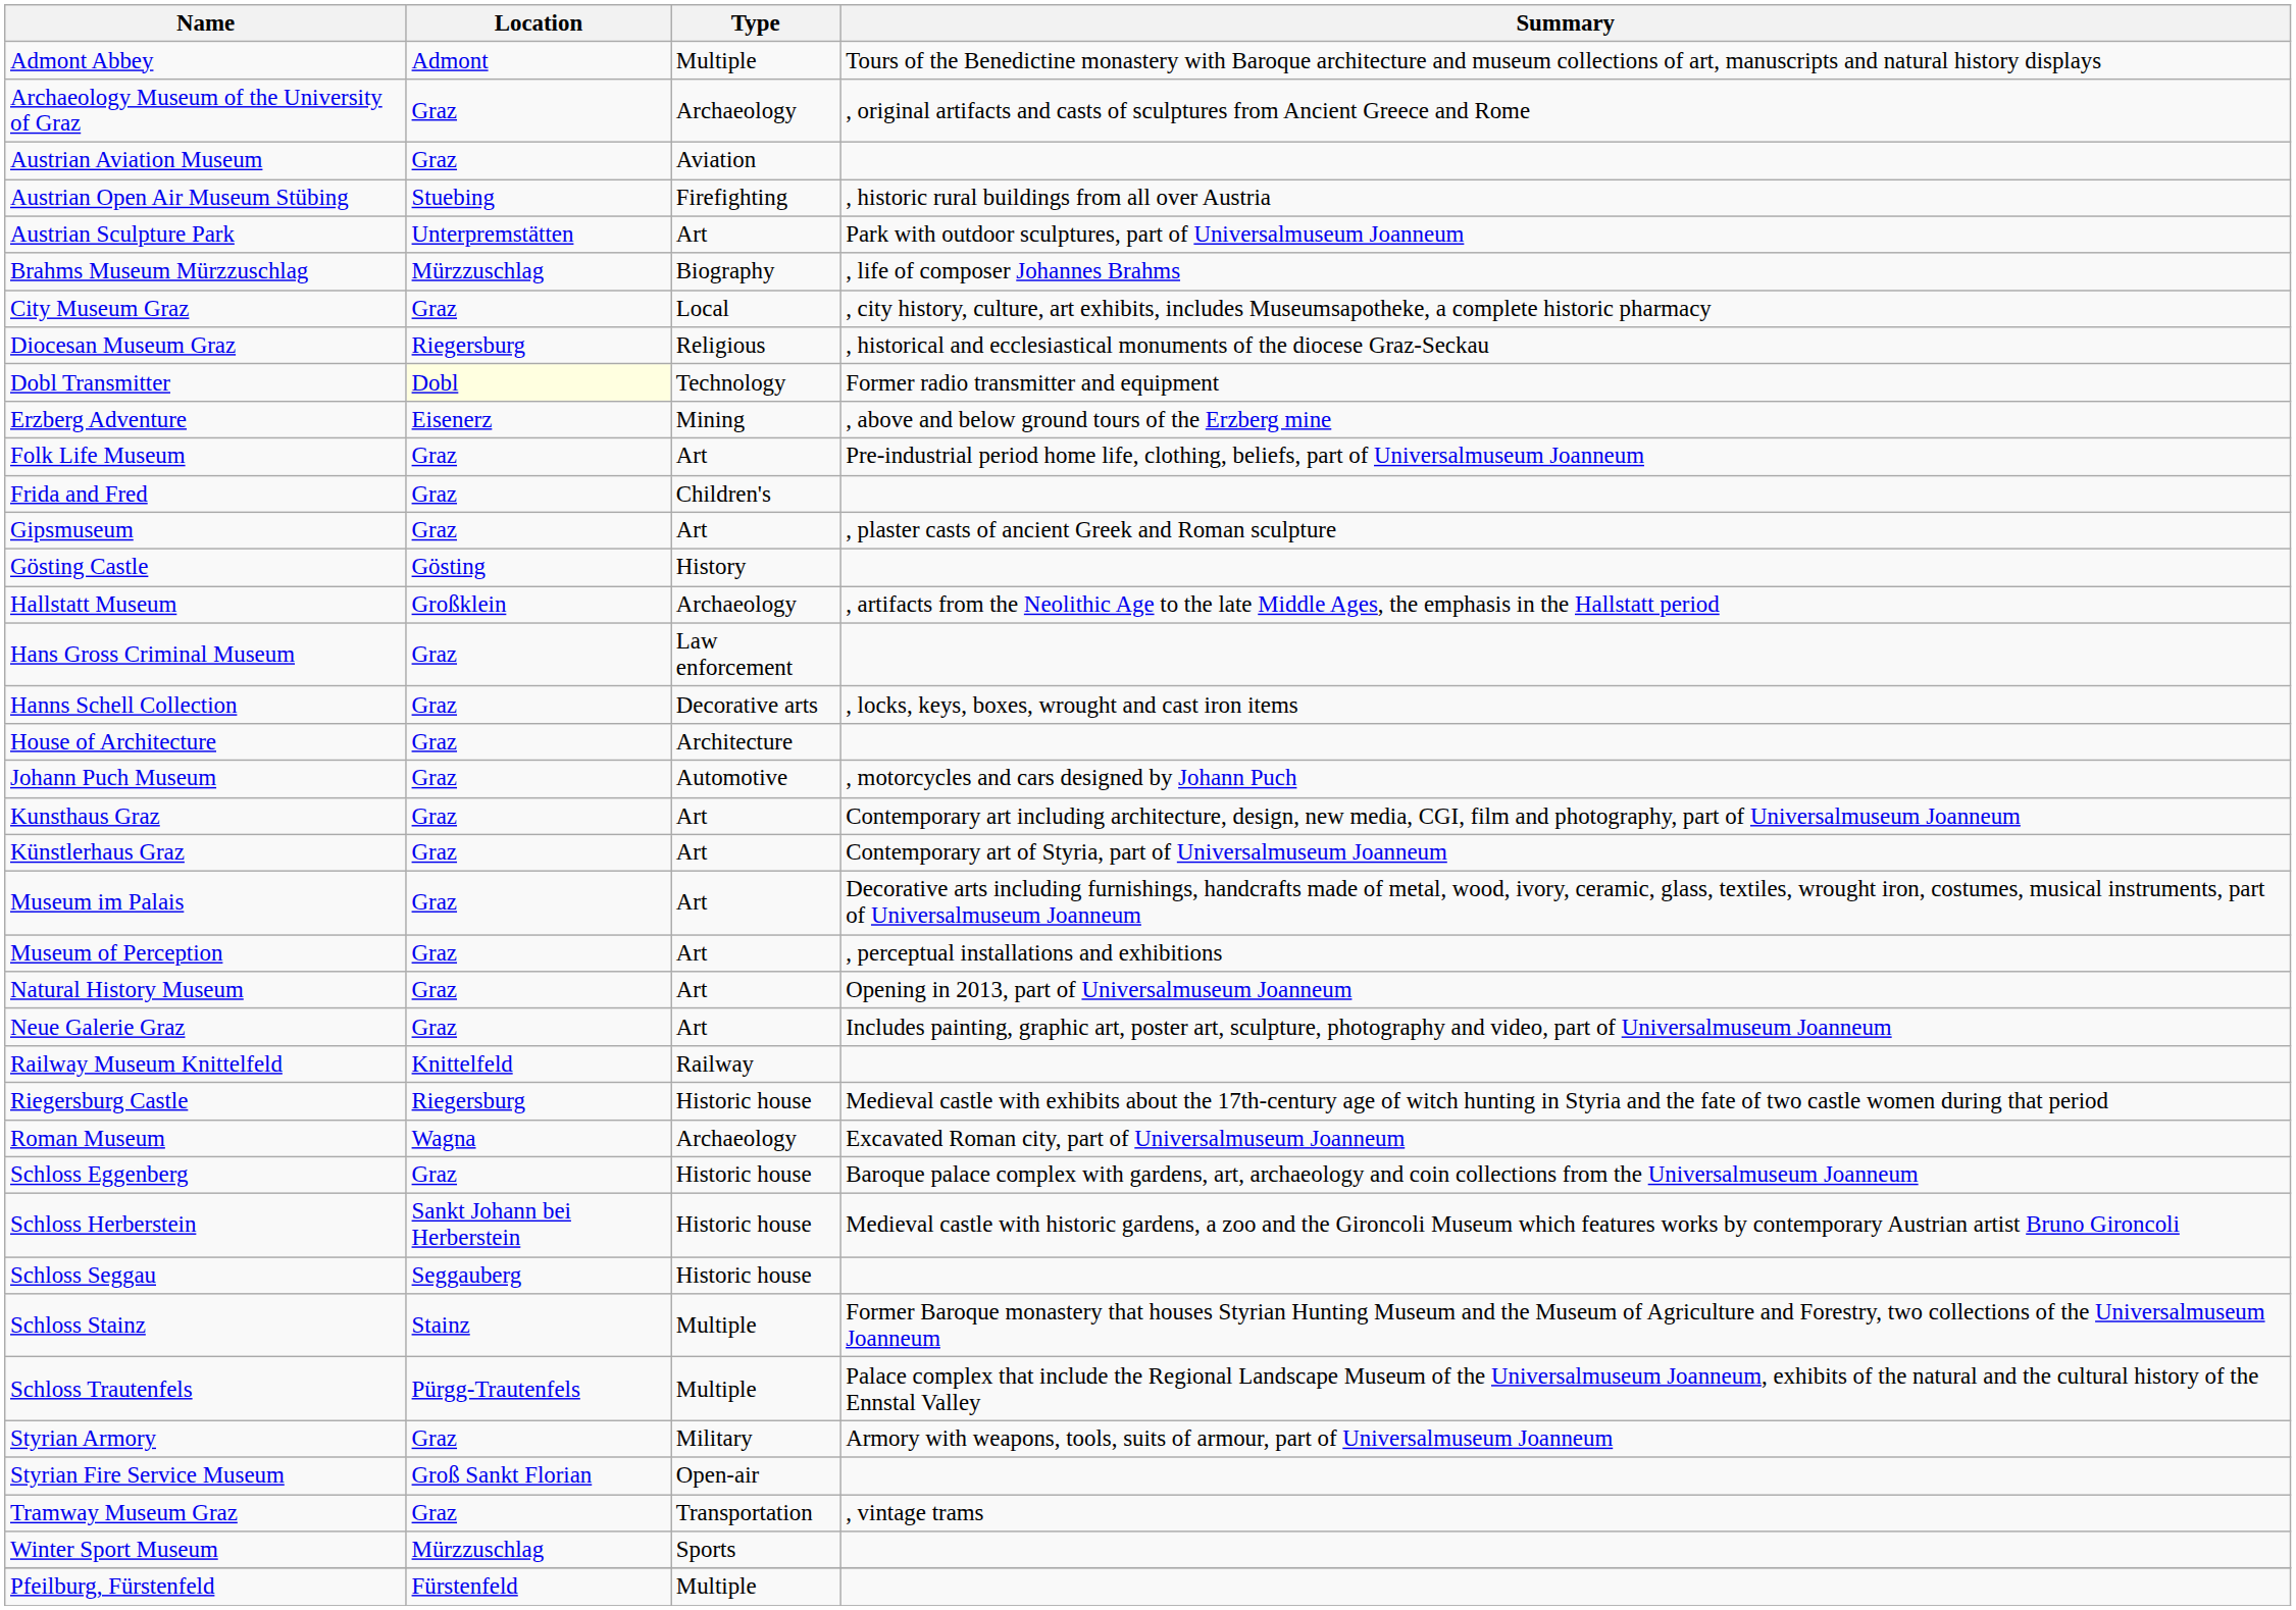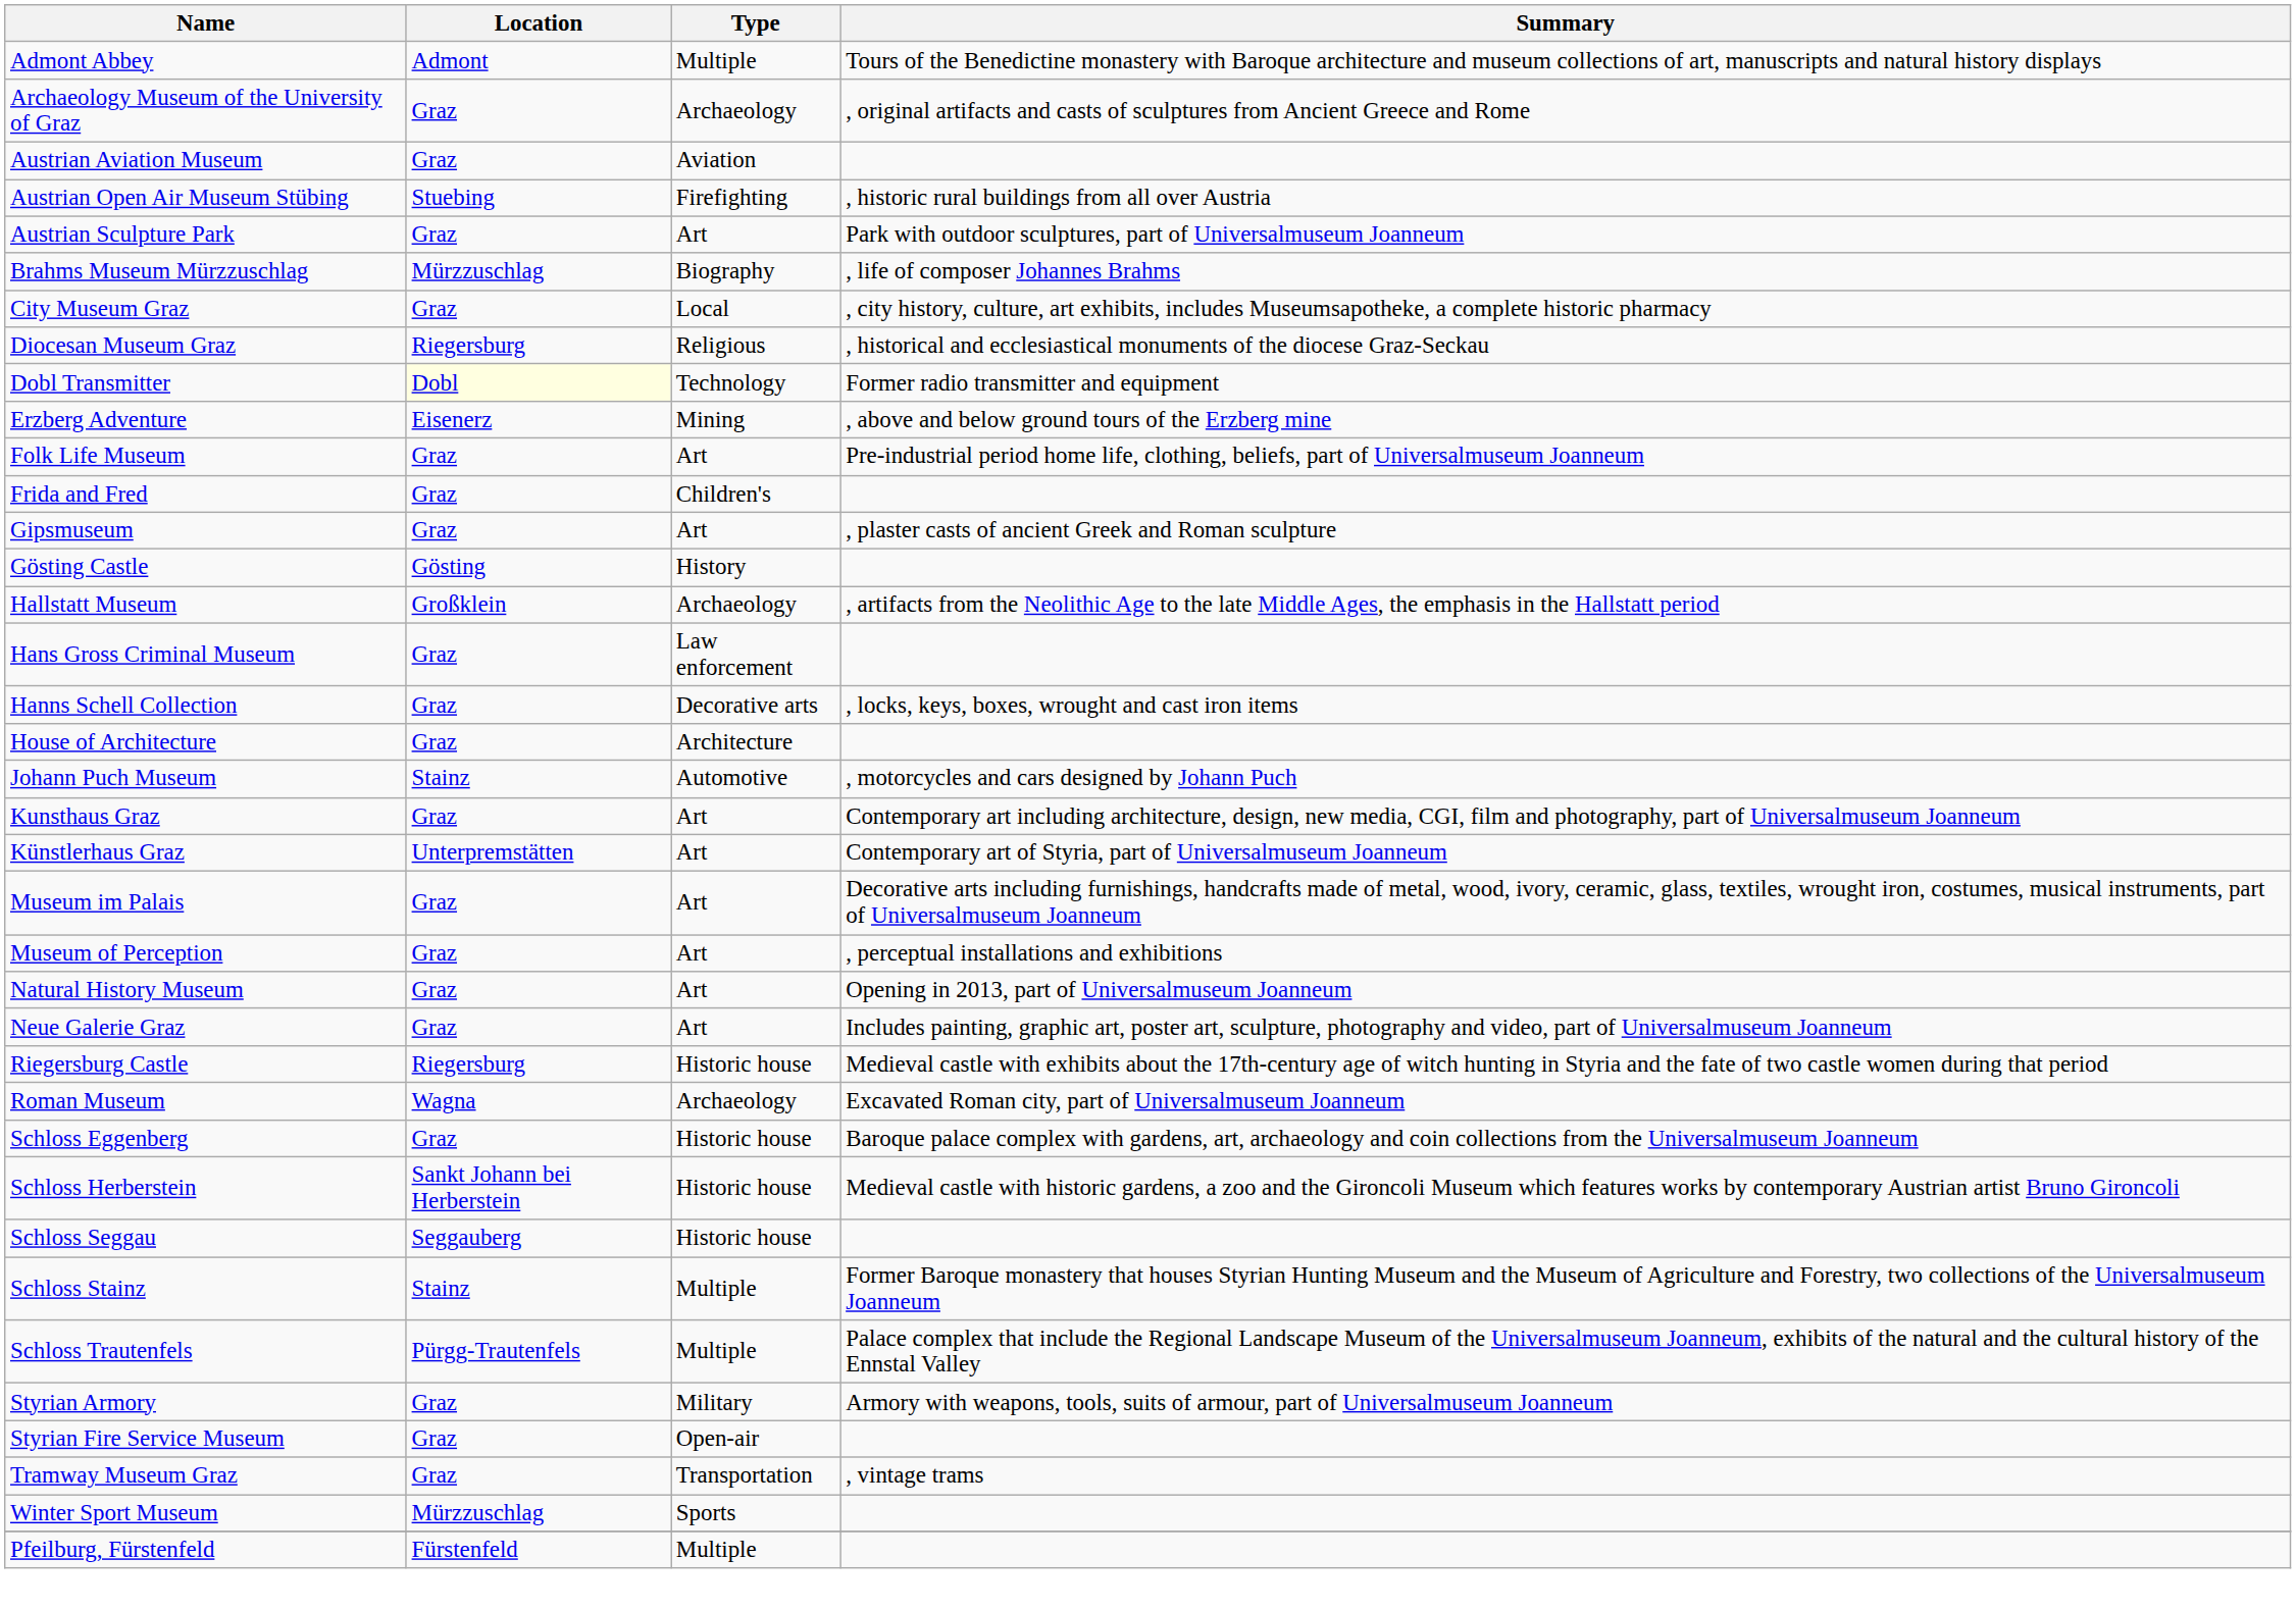Austrian Sculpture Park | Location: Unterpremstätten -> Graz
Johann Puch Museum | Location: Graz -> Stainz
Künstlerhaus Graz | Location: Graz -> Unterpremstätten
- row: Railway Museum Knittelfeld | Knittelfeld | Railway
Styrian Fire Service Museum | Location: Groß Sankt Florian -> Graz
